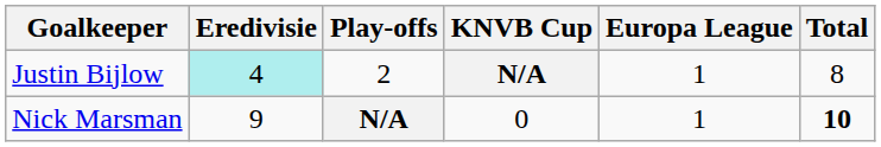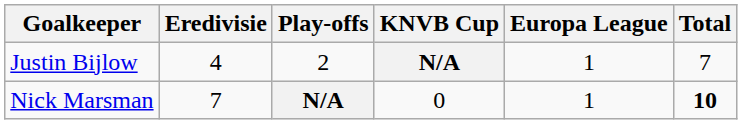Justin Bijlow | Eredivisie: paleturquoise background -> no background
Justin Bijlow | Total: 8 -> 7
Nick Marsman | Eredivisie: 9 -> 7
